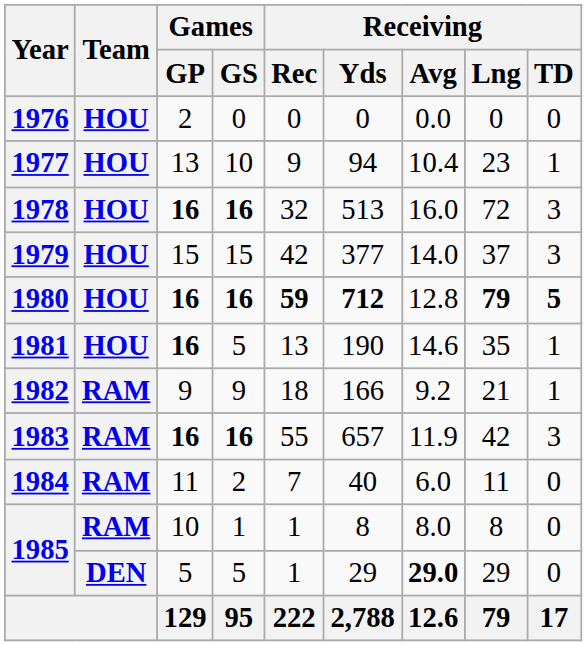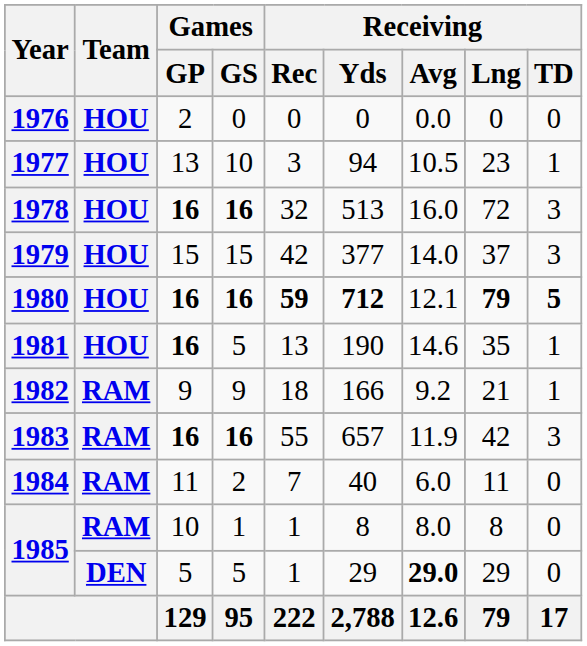1977 | Receiving / Rec: 9 -> 3
1977 | Receiving / Avg: 10.4 -> 10.5
1980 | Receiving / Avg: 12.8 -> 12.1
